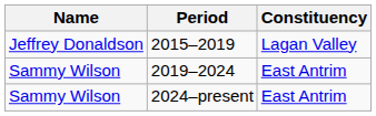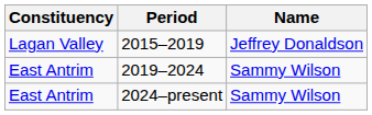columns swapped: Name <-> Constituency
